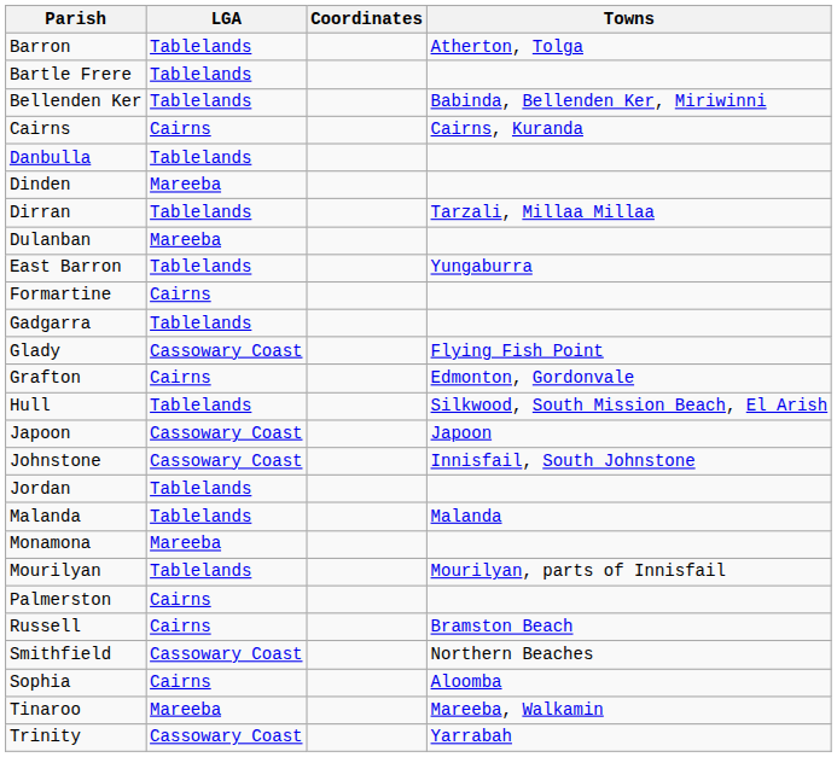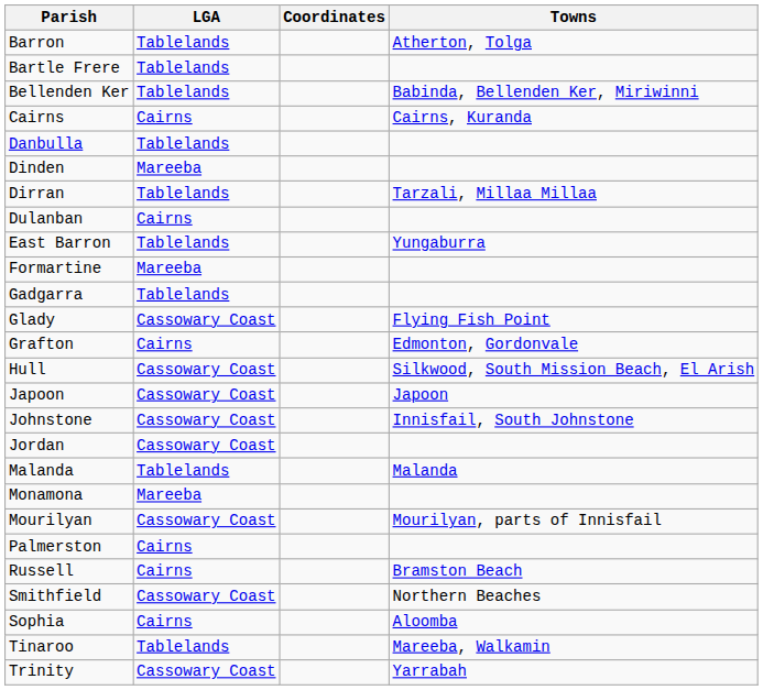Dulanban | LGA: Mareeba -> Cairns
Formartine | LGA: Cairns -> Mareeba
Hull | LGA: Tablelands -> Cassowary Coast
Jordan | LGA: Tablelands -> Cassowary Coast
Mourilyan | LGA: Tablelands -> Cassowary Coast
Tinaroo | LGA: Mareeba -> Tablelands
